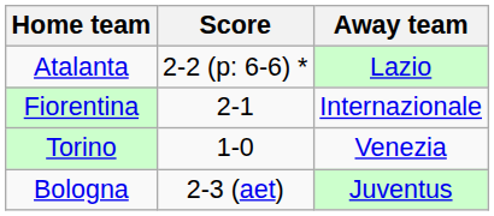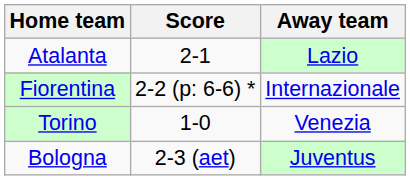Atalanta | Score: 2-2 (p: 6-6) * -> 2-1
Fiorentina | Score: 2-1 -> 2-2 (p: 6-6) *
